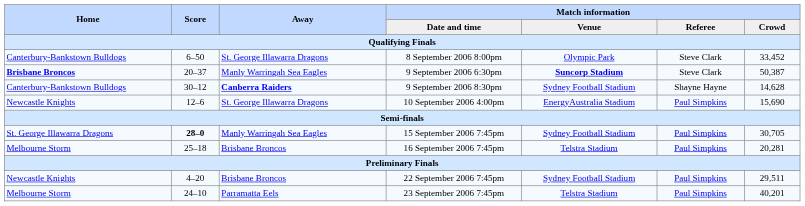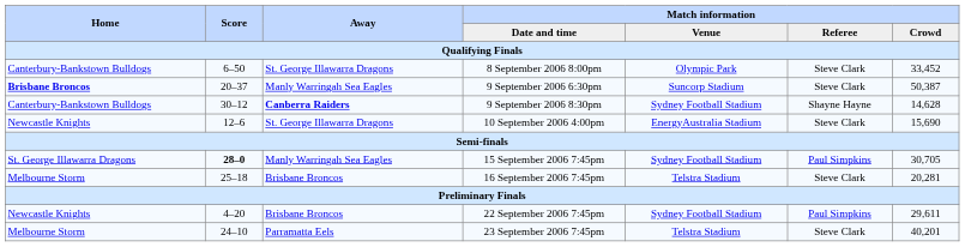9 September 2006 6:30pm | Match information / Venue: bold -> normal
10 September 2006 4:00pm | Match information / Referee: Paul Simpkins -> Steve Clark
16 September 2006 7:45pm | Match information / Referee: Paul Simpkins -> Steve Clark
22 September 2006 7:45pm | Match information / Crowd: 29,511 -> 29,611
23 September 2006 7:45pm | Match information / Referee: Paul Simpkins -> Steve Clark
